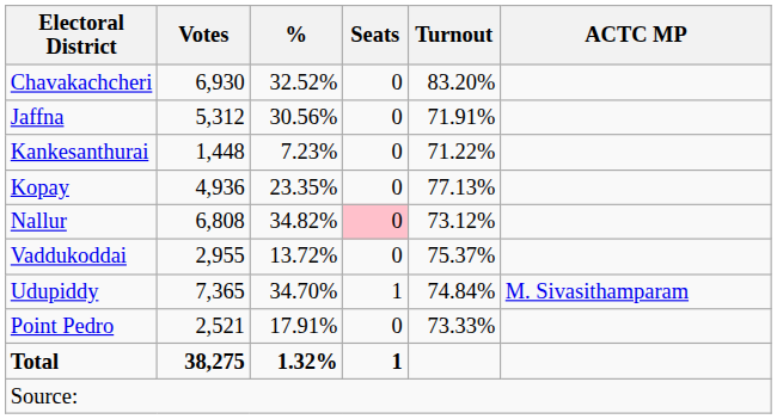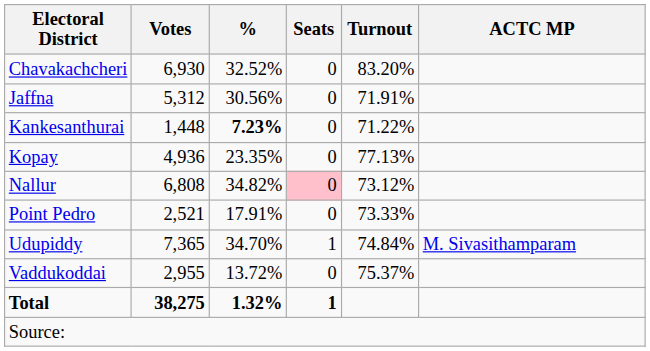Kankesanthurai | %: normal -> bold
rows swapped: Point Pedro <-> Vaddukoddai
